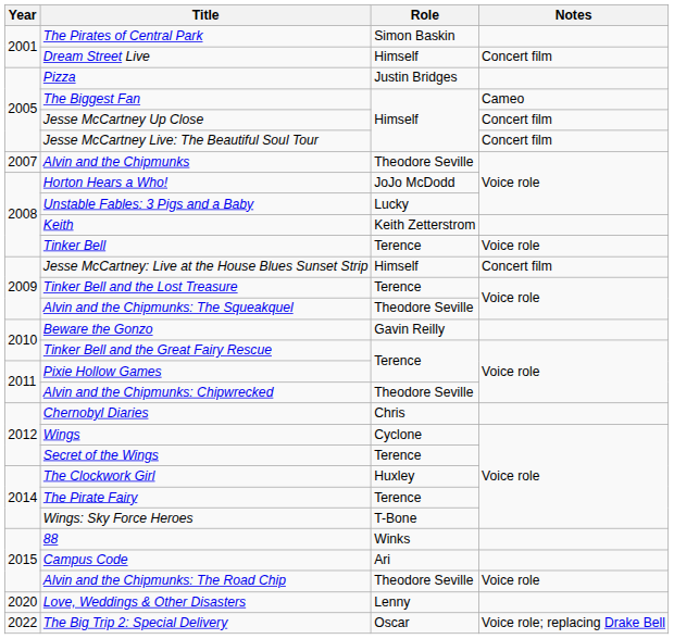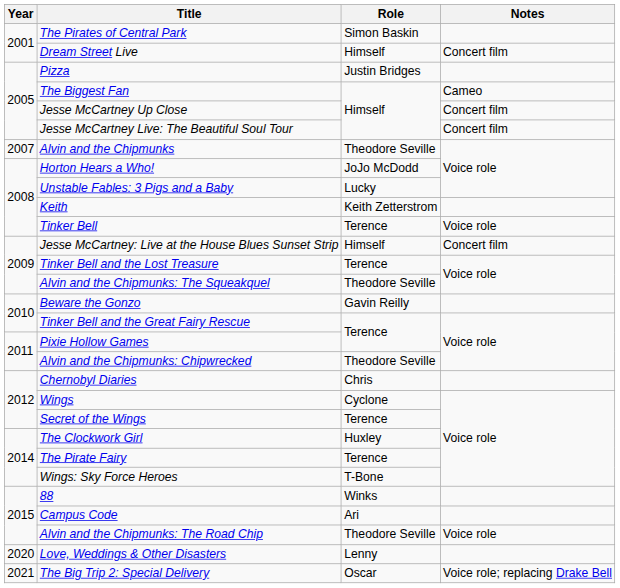The Big Trip 2: Special Delivery | Year: 2022 -> 2021
